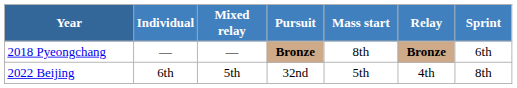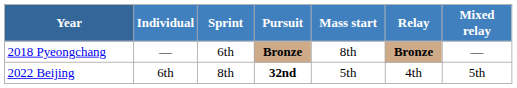columns swapped: Sprint <-> Mixed relay
2022 Beijing | Pursuit: normal -> bold
